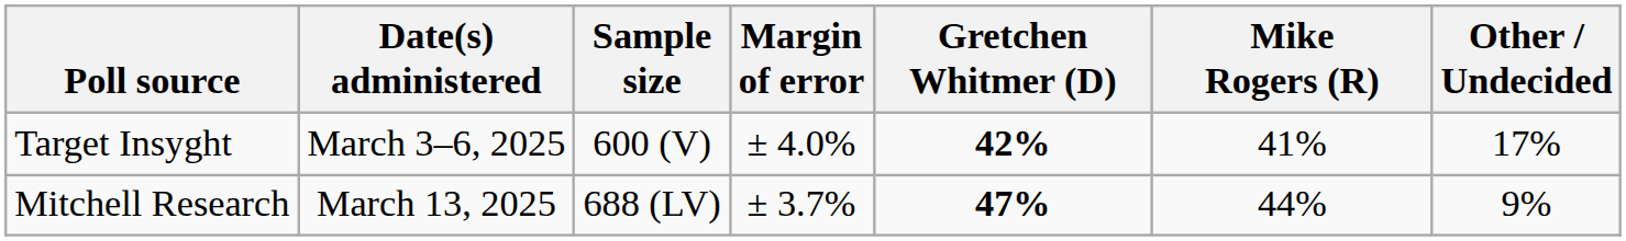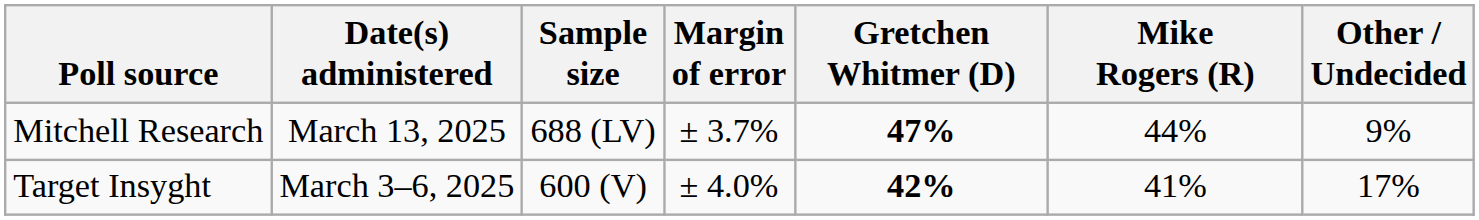rows swapped: Mitchell Research <-> Target Insyght
